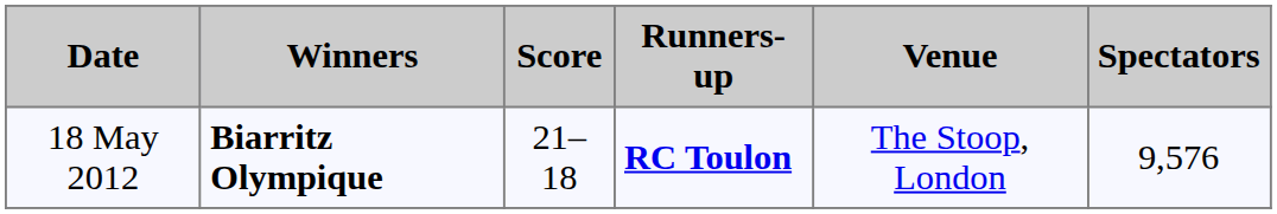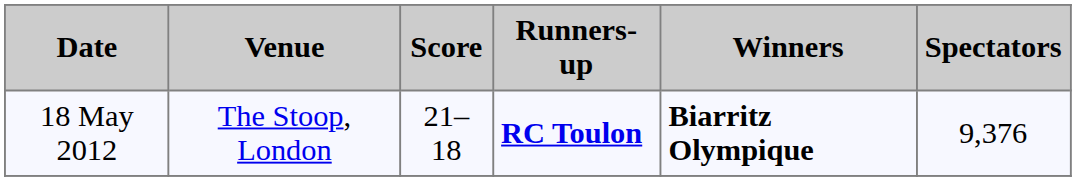columns swapped: Winners <-> Venue
18 May 2012 | Spectators: 9,576 -> 9,376
